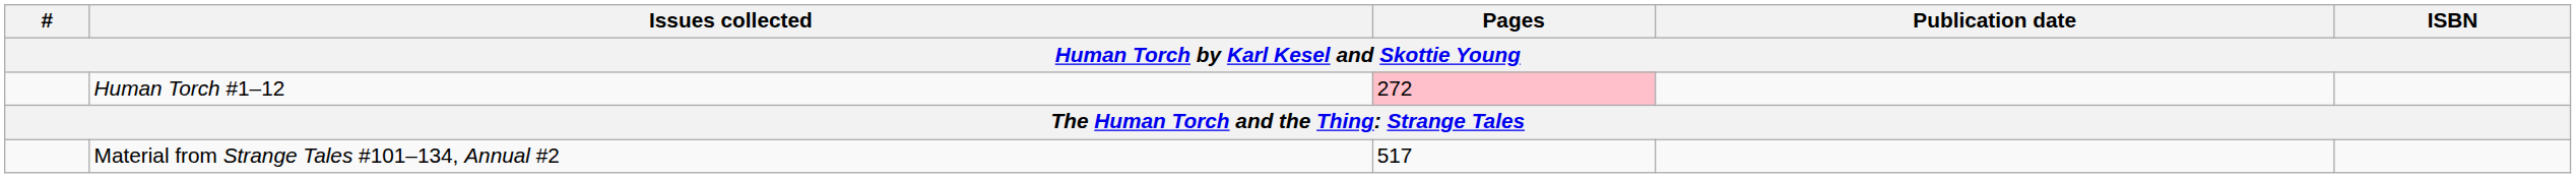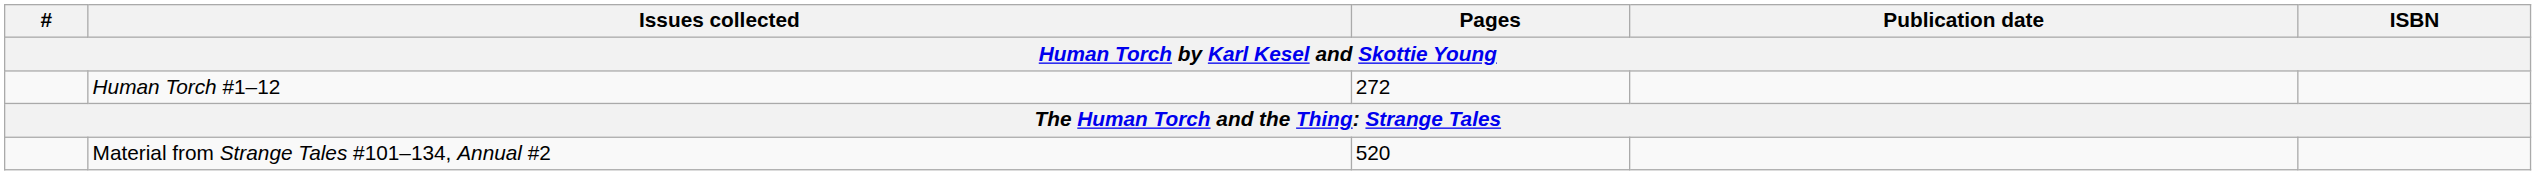Human Torch #1–12 | Pages: pink background -> no background
Material from Strange Tales #101–134, Annual #2 | Pages: 517 -> 520
